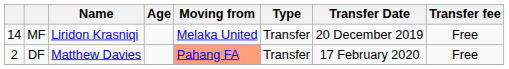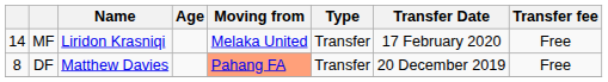MF | Transfer Date: 20 December 2019 -> 17 February 2020
DF | column 1: 2 -> 8
DF | Transfer Date: 17 February 2020 -> 20 December 2019
